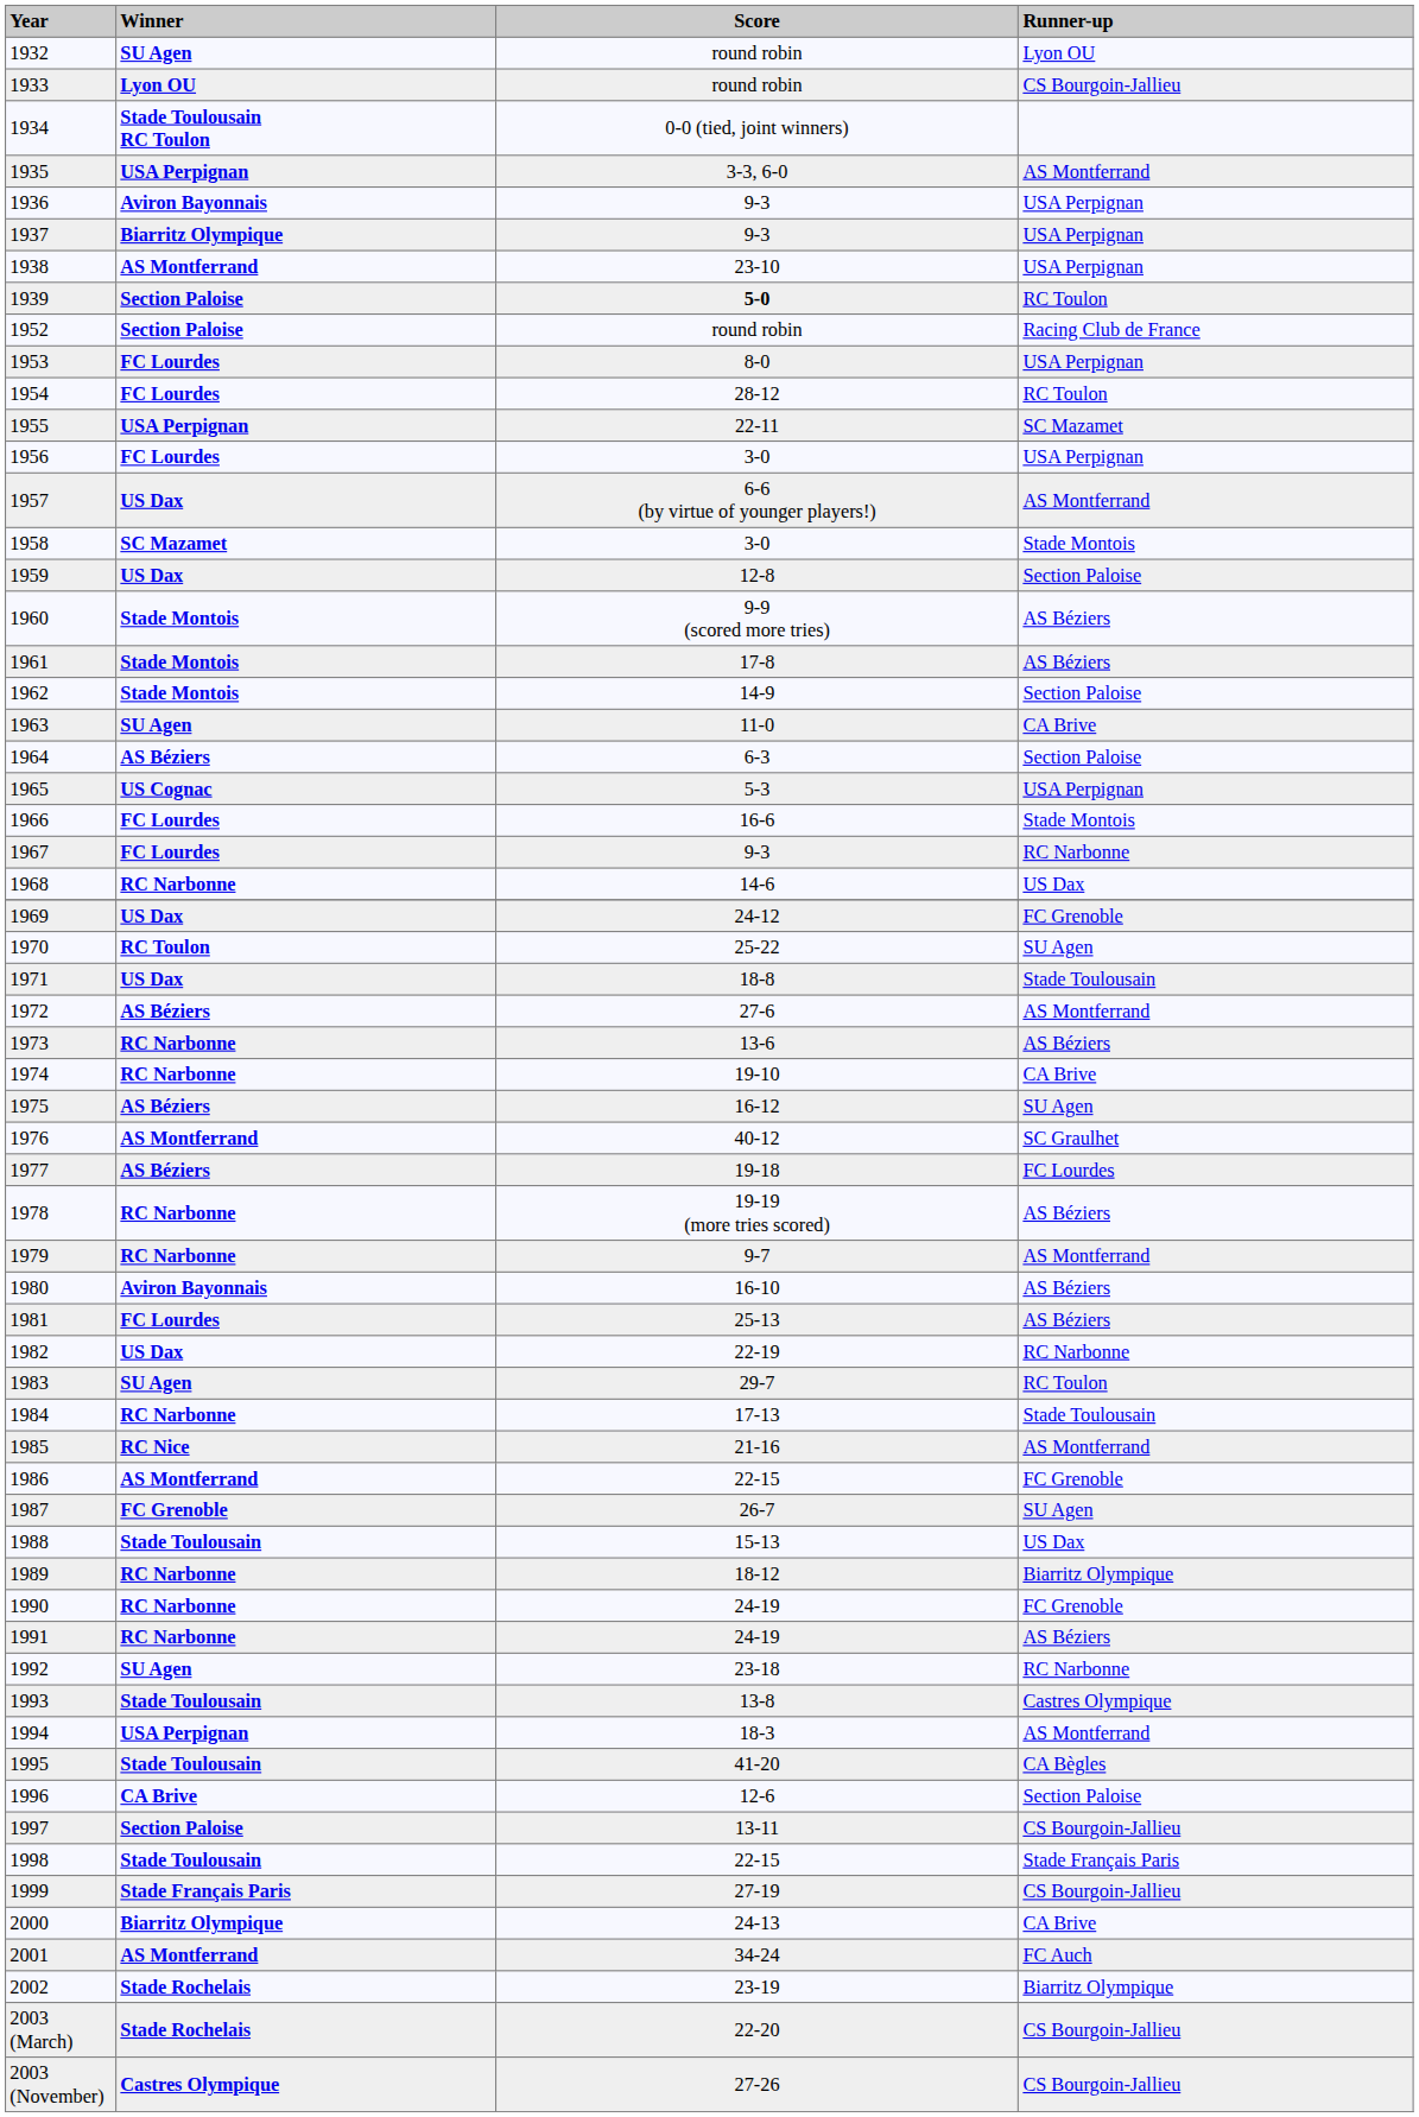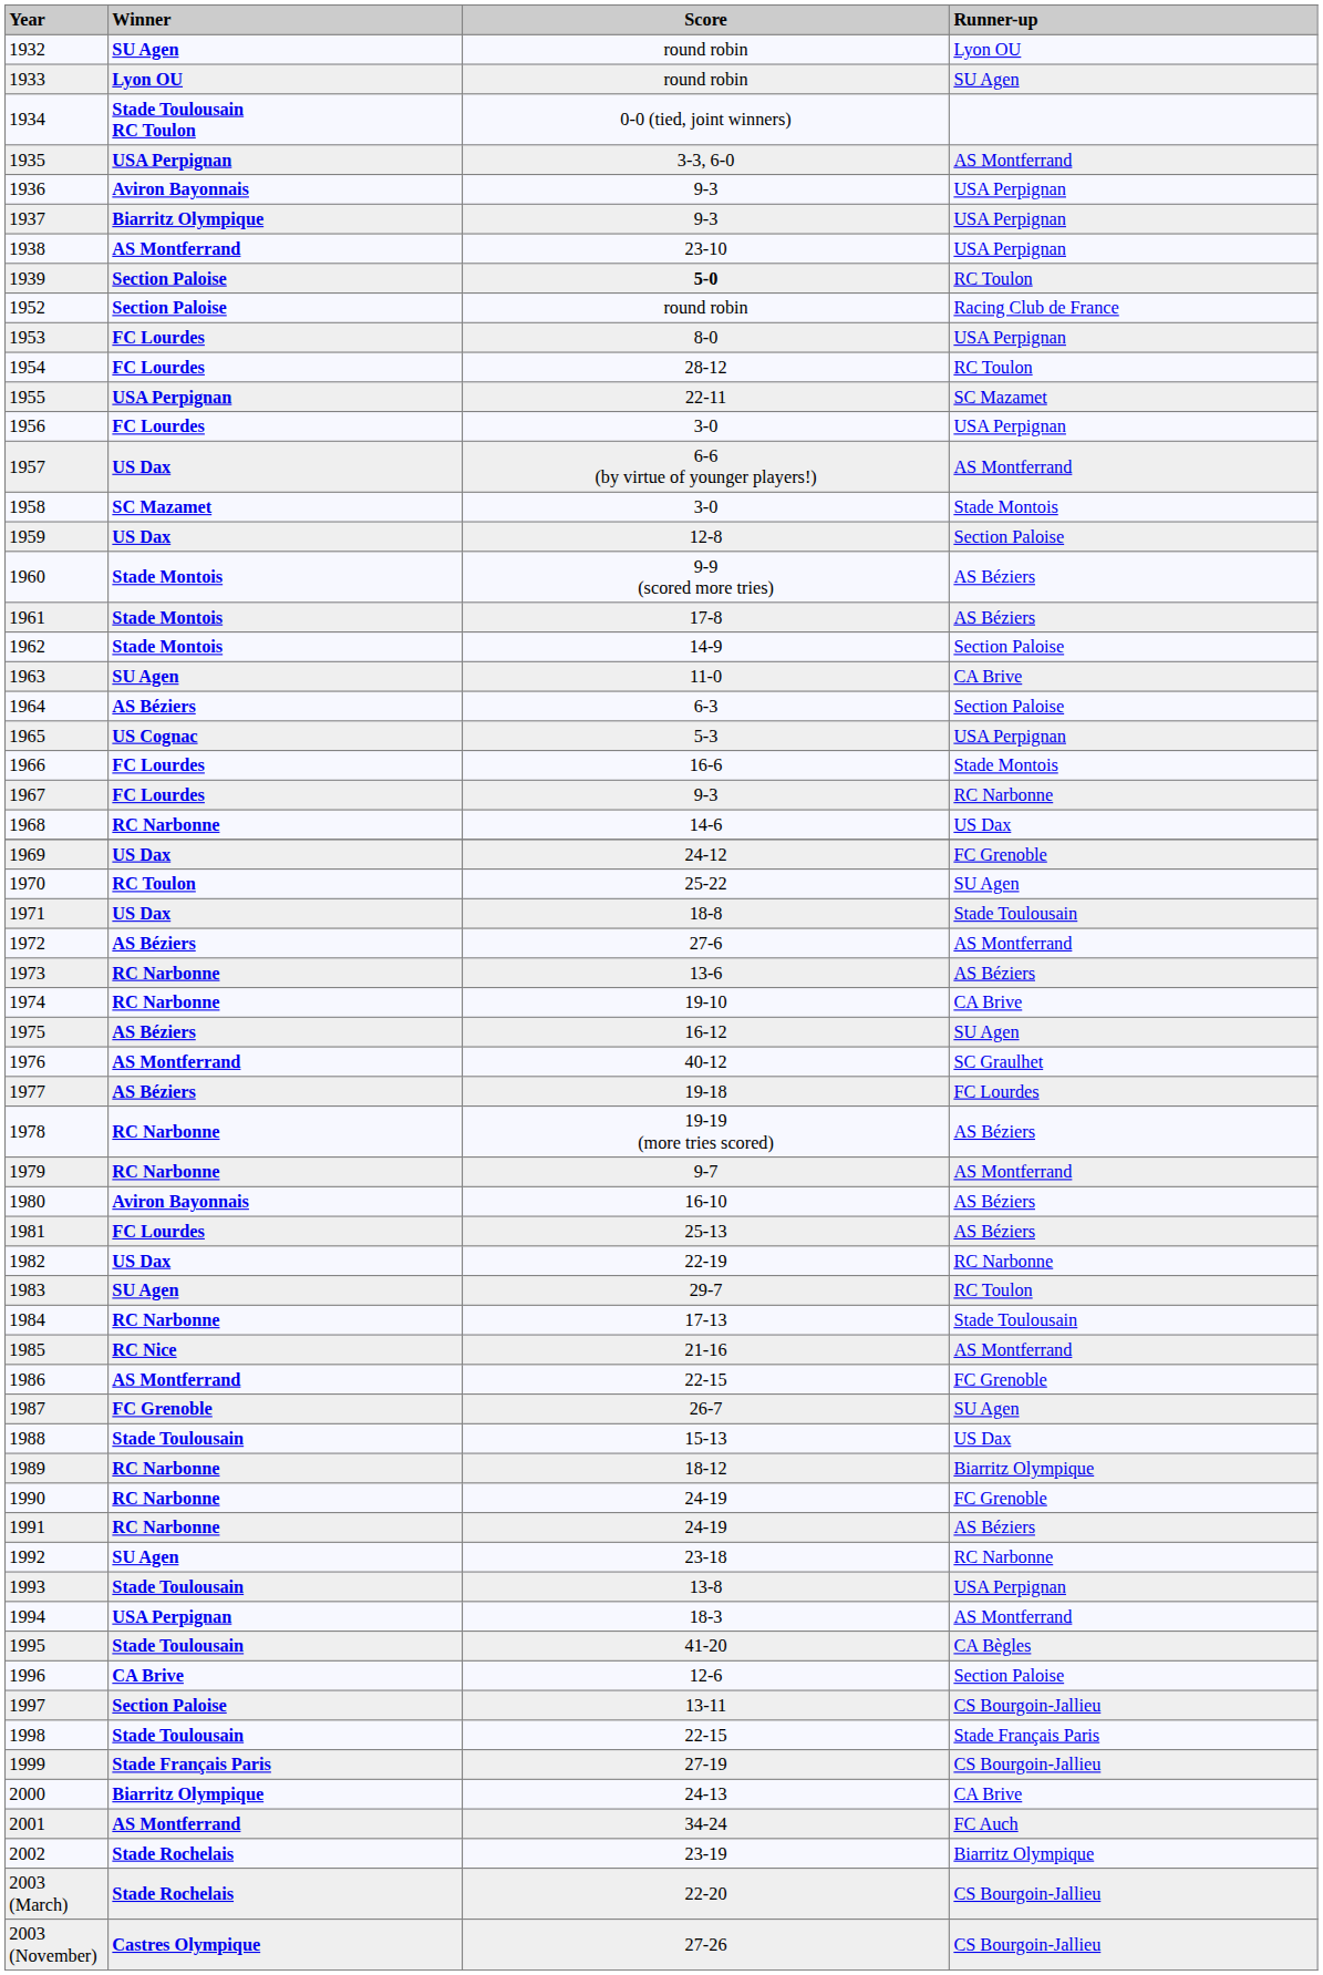1933 | Runner-up: CS Bourgoin-Jallieu -> SU Agen
1993 | Runner-up: Castres Olympique -> USA Perpignan
